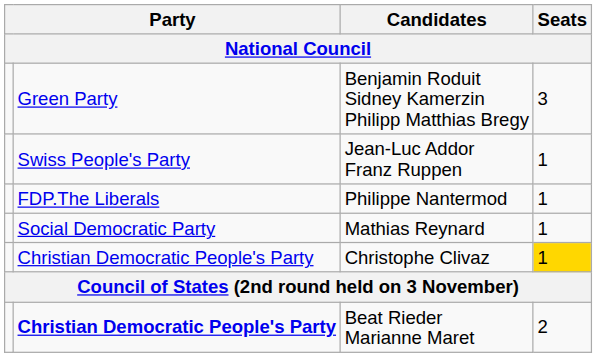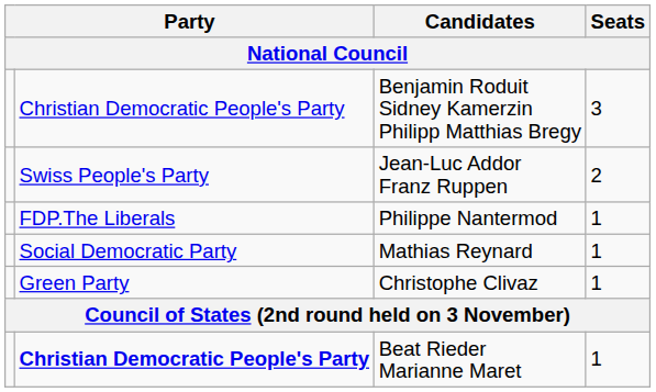Benjamin Roduit Sidney Kamerzin Philipp Matthias Bregy | column 2: Green Party -> Christian Democratic People's Party
Jean-Luc Addor Franz Ruppen | Seats / National Council: 1 -> 2
Christophe Clivaz | column 2: Christian Democratic People's Party -> Green Party
Christophe Clivaz | Seats / National Council: gold background -> no background
Beat Rieder Marianne Maret | Seats / National Council: 2 -> 1
